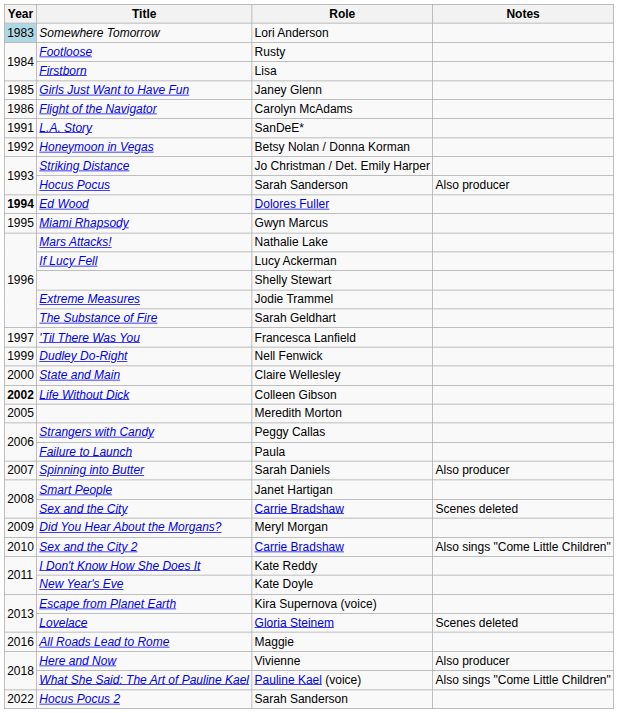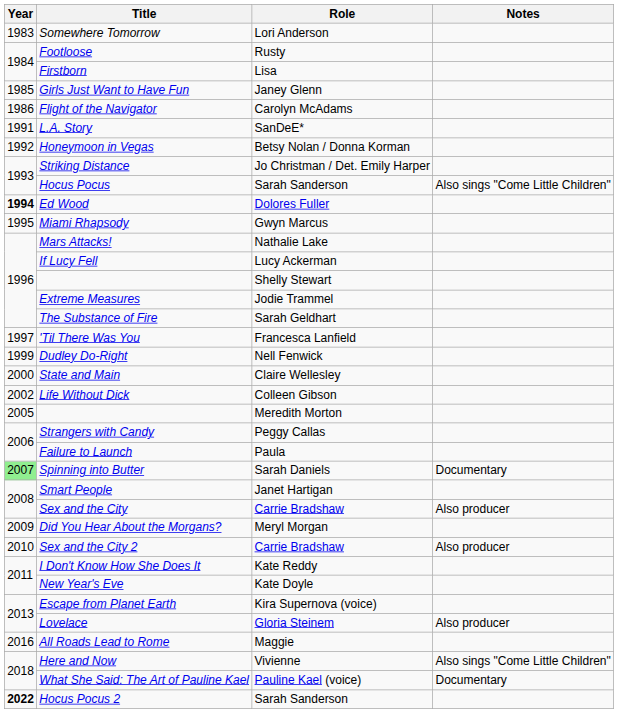Somewhere Tomorrow | Year: lightblue background -> no background
Hocus Pocus | Notes: Also producer -> Also sings "Come Little Children"
Life Without Dick | Year: bold -> normal
Spinning into Butter | Year: no background -> lightgreen background
Spinning into Butter | Notes: Also producer -> Documentary
Sex and the City | Notes: Scenes deleted -> Also producer
Sex and the City 2 | Notes: Also sings "Come Little Children" -> Also producer
Lovelace | Notes: Scenes deleted -> Also producer
Here and Now | Notes: Also producer -> Also sings "Come Little Children"
What She Said: The Art of Pauline Kael | Notes: Also sings "Come Little Children" -> Documentary
Hocus Pocus 2 | Year: normal -> bold
